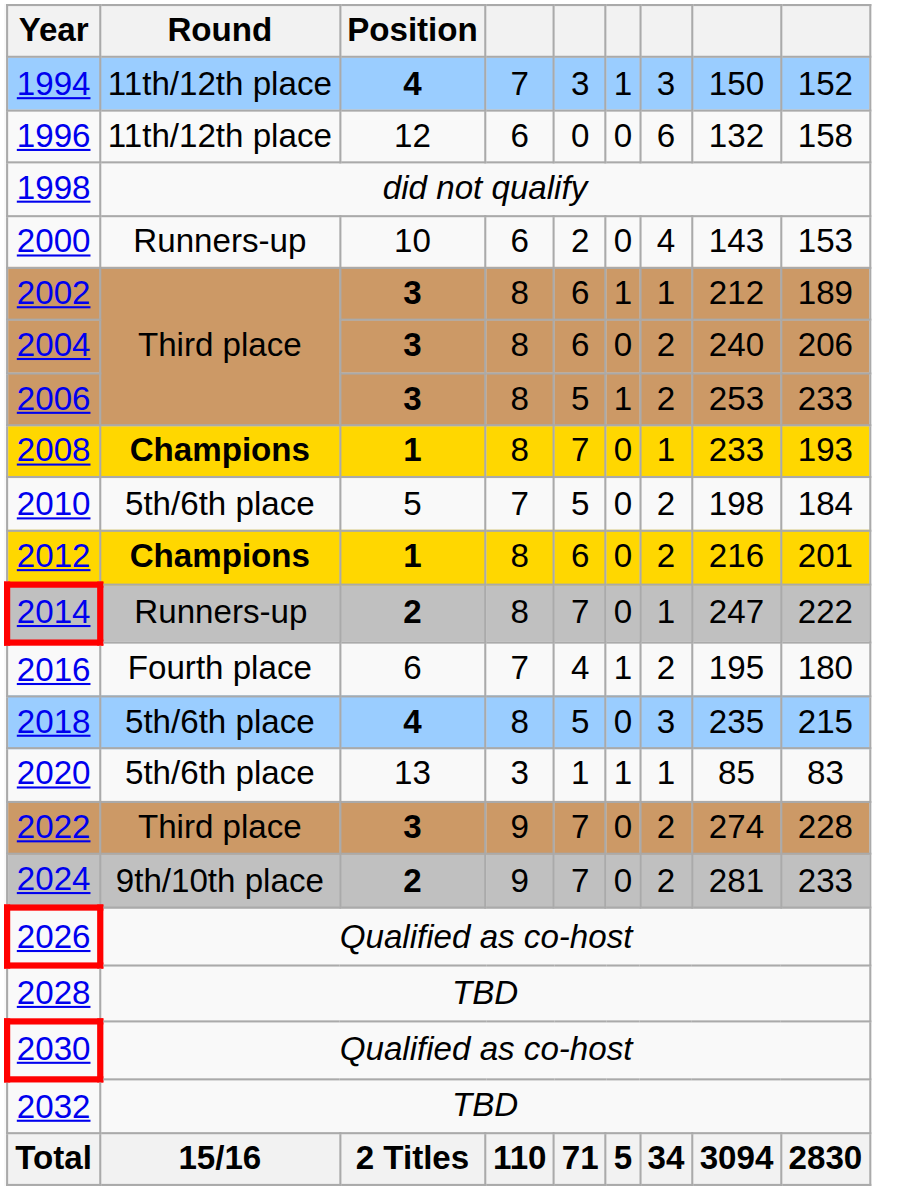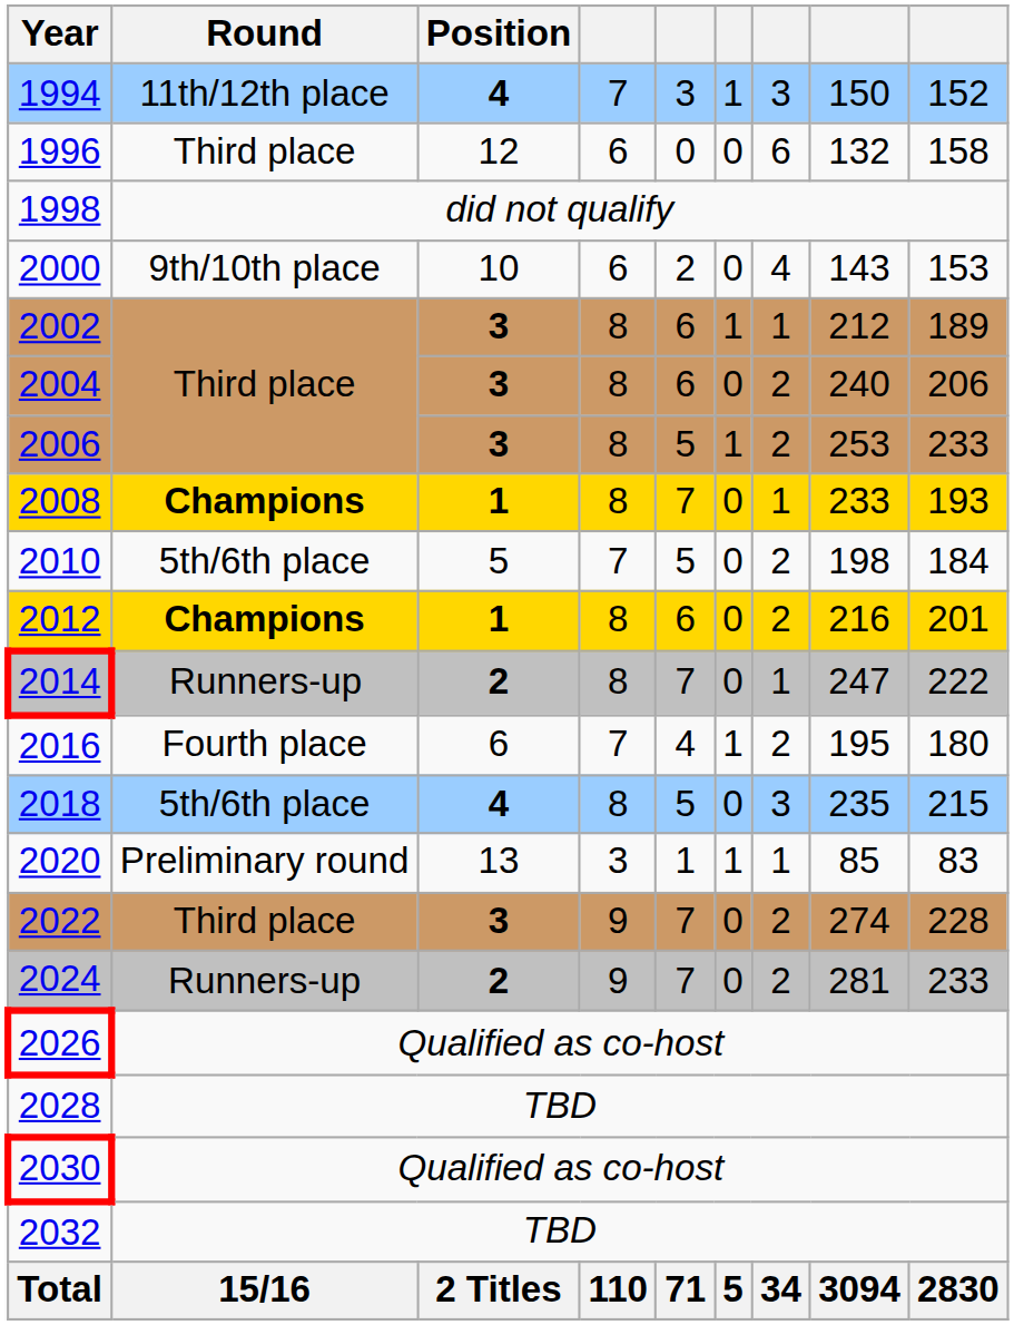1996 | Round: 11th/12th place -> Third place
2000 | Round: Runners-up -> 9th/10th place
2020 | Round: 5th/6th place -> Preliminary round
2024 | Round: 9th/10th place -> Runners-up
